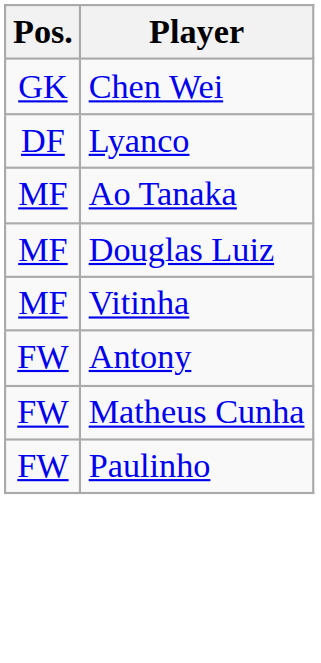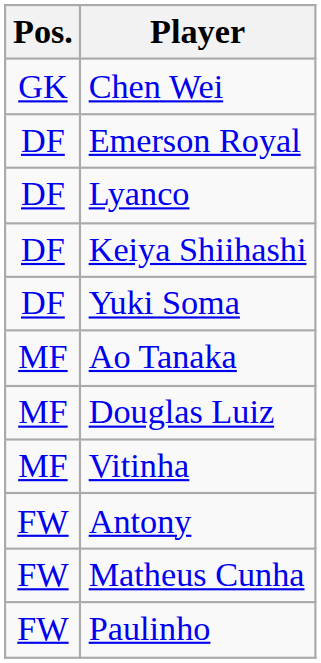+ row: DF | Emerson Royal
+ row: DF | Keiya Shiihashi
+ row: DF | Yuki Soma
